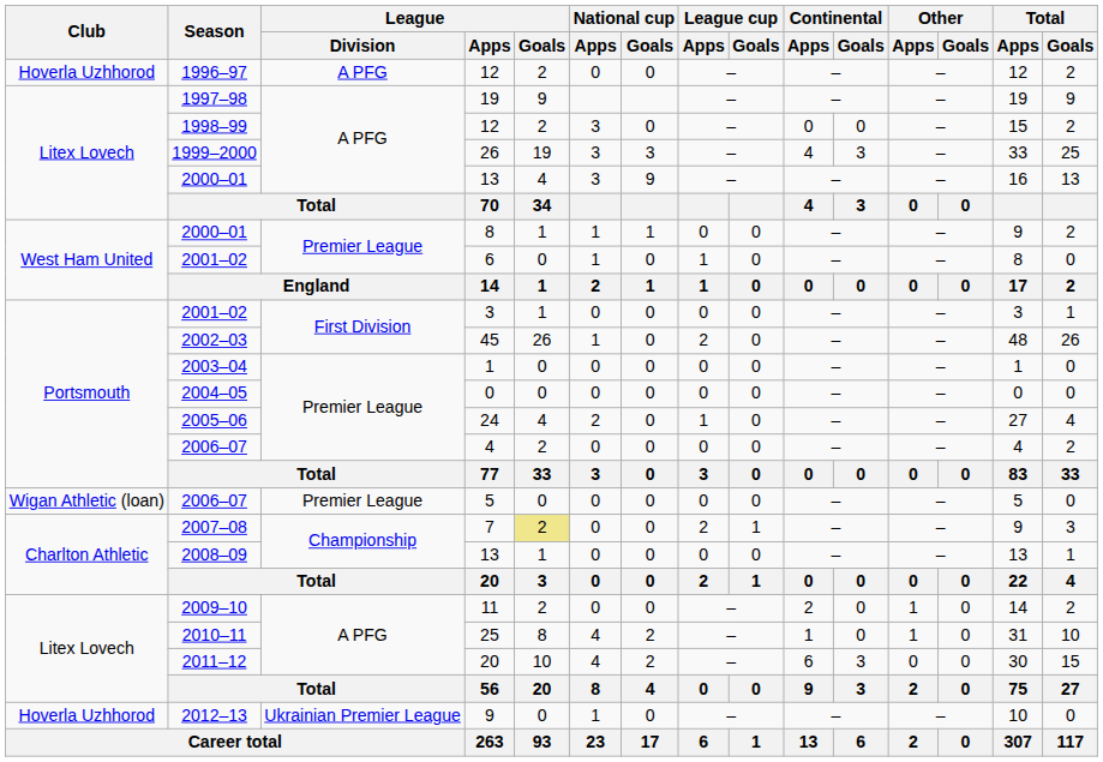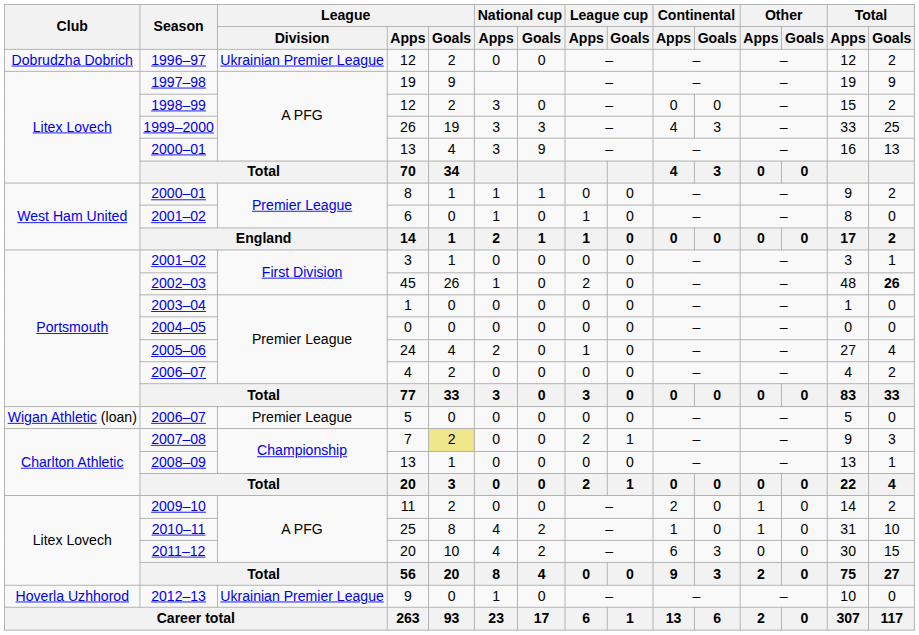1996–97 / 12 | Club: Hoverla Uzhhorod -> Dobrudzha Dobrich
1996–97 / 12 | League / Division: A PFG -> Ukrainian Premier League
45 | Total / Goals: normal -> bold
